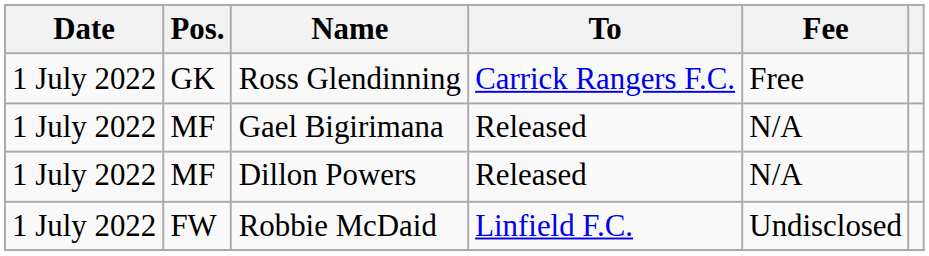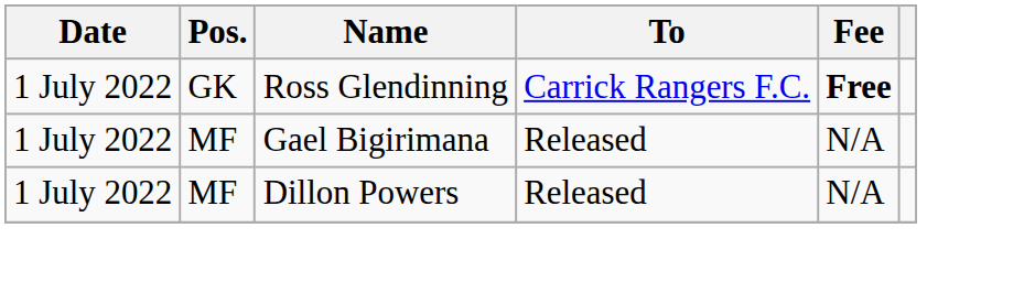Ross Glendinning | Fee: normal -> bold
- row: 1 July 2022 | FW | Robbie McDaid | Linfield F.C. | Undisclosed
